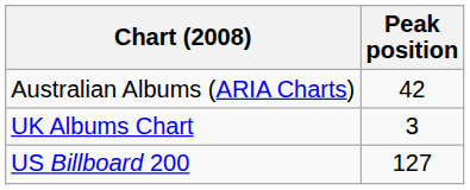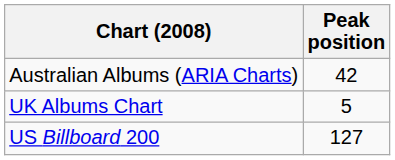UK Albums Chart | Peak position: 3 -> 5
